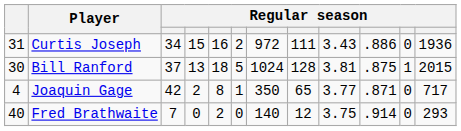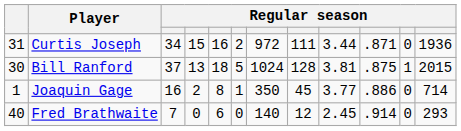Curtis Joseph | column 9: 3.43 -> 3.44
Curtis Joseph | column 10: .886 -> .871
Joaquin Gage | column 1: 4 -> 1
Joaquin Gage | column 3: 42 -> 16
Joaquin Gage | column 8: 65 -> 45
Joaquin Gage | column 10: .871 -> .886
Joaquin Gage | column 12: 717 -> 714
Fred Brathwaite | column 5: 2 -> 6
Fred Brathwaite | column 9: 3.75 -> 2.45
